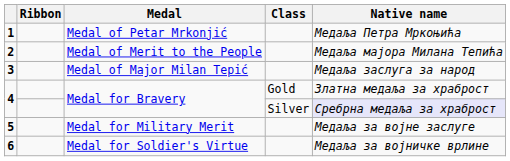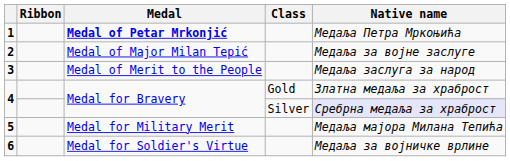1 | Medal: normal -> bold
2 | Medal: Medal of Merit to the People -> Medal of Major Milan Tepić
2 | Native name: Медаља мајора Милана Тепића -> Медаља за војне заслуге
3 | Medal: Medal of Major Milan Tepić -> Medal of Merit to the People
5 | Native name: Медаља за војне заслуге -> Медаља мајора Милана Тепића
